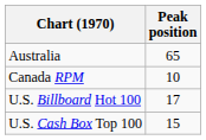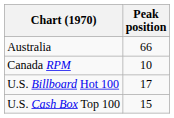Australia | Peak position: 65 -> 66
